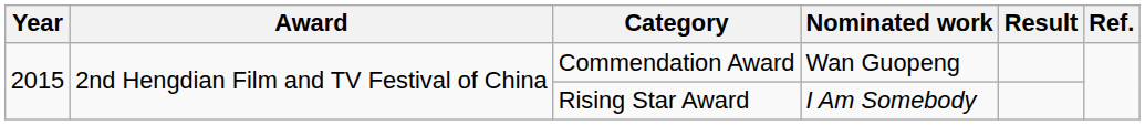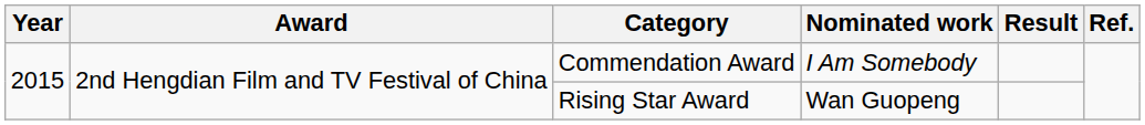Commendation Award | Nominated work: Wan Guopeng -> I Am Somebody
Rising Star Award | Nominated work: I Am Somebody -> Wan Guopeng
